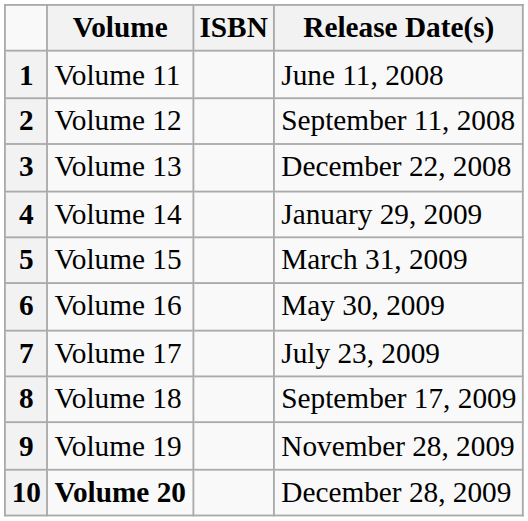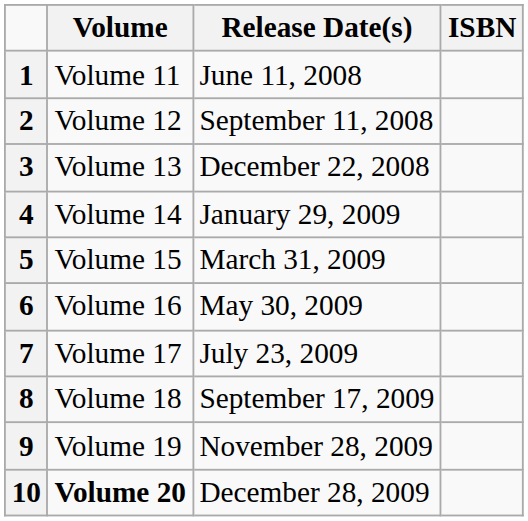columns swapped: Release Date(s) <-> ISBN
